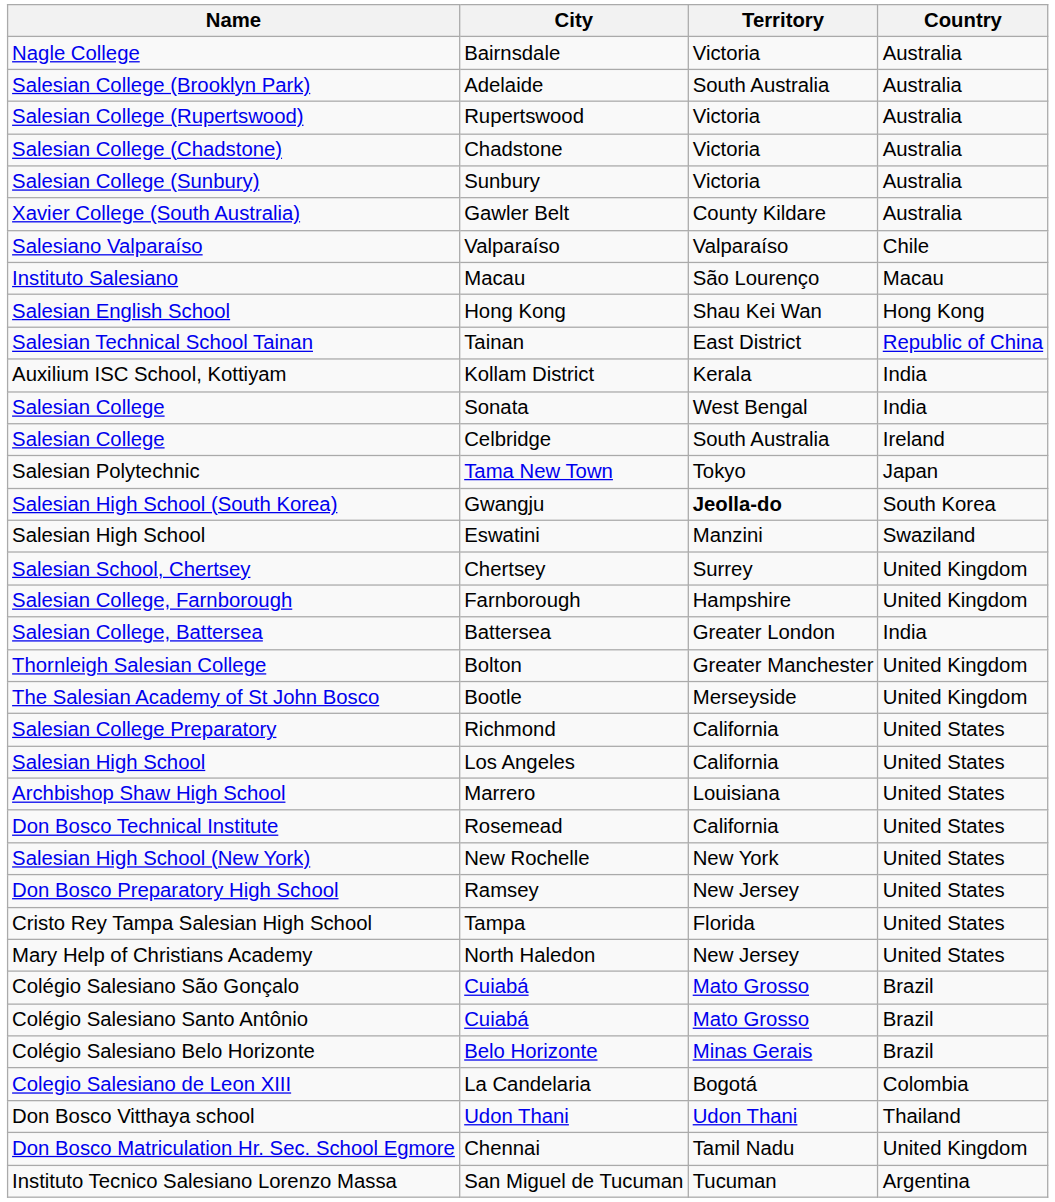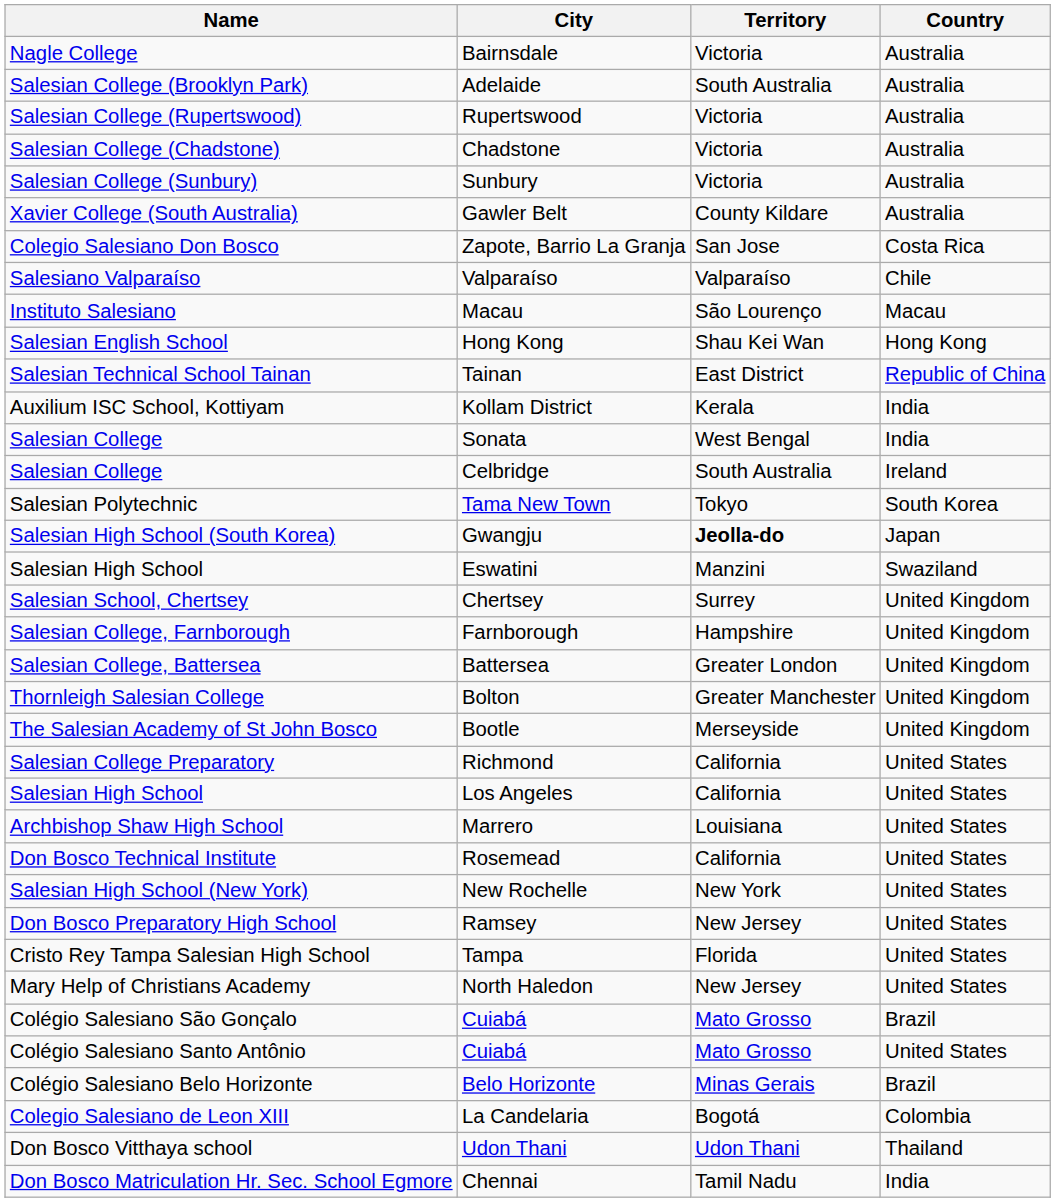+ row: Colegio Salesiano Don Bosco | Zapote, Barrio La Granja | San Jose | Costa Rica
Tama New Town | Country: Japan -> South Korea
Gwangju | Country: South Korea -> Japan
Battersea | Country: India -> United Kingdom
Colégio Salesiano Santo Antônio / Cuiabá | Country: Brazil -> United States
Chennai | Country: United Kingdom -> India
- row: Instituto Tecnico Salesiano Lorenzo Massa | San Miguel de Tucuman | Tucuman | Argentina
